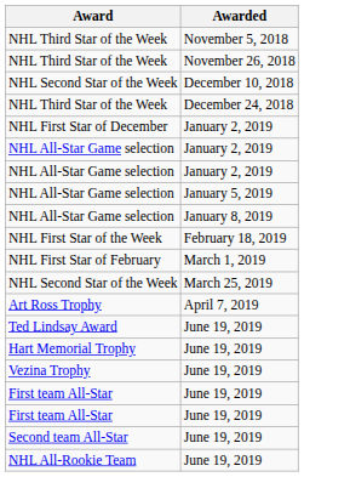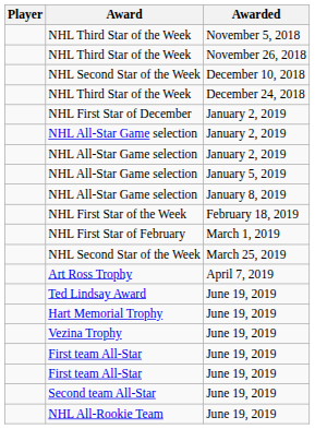+ column: Player
